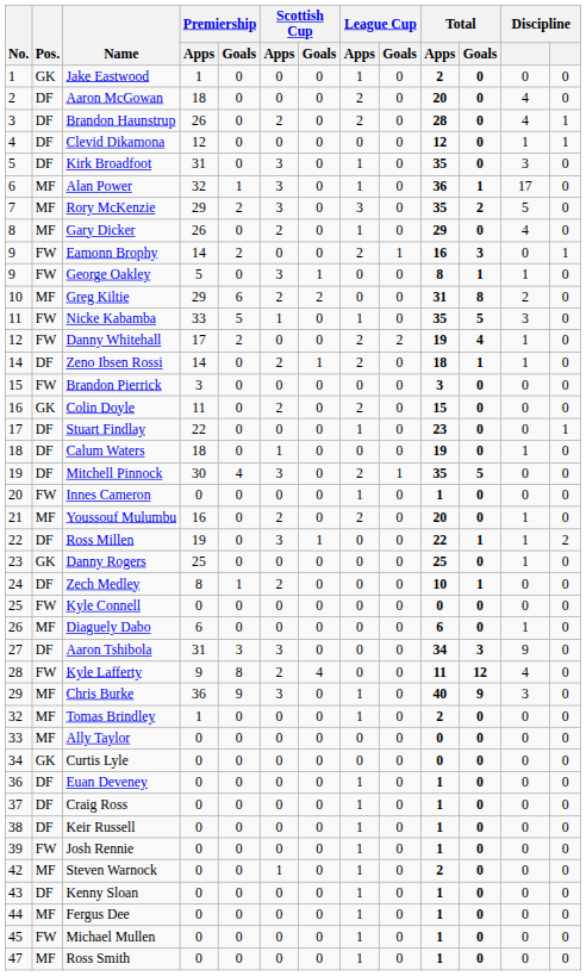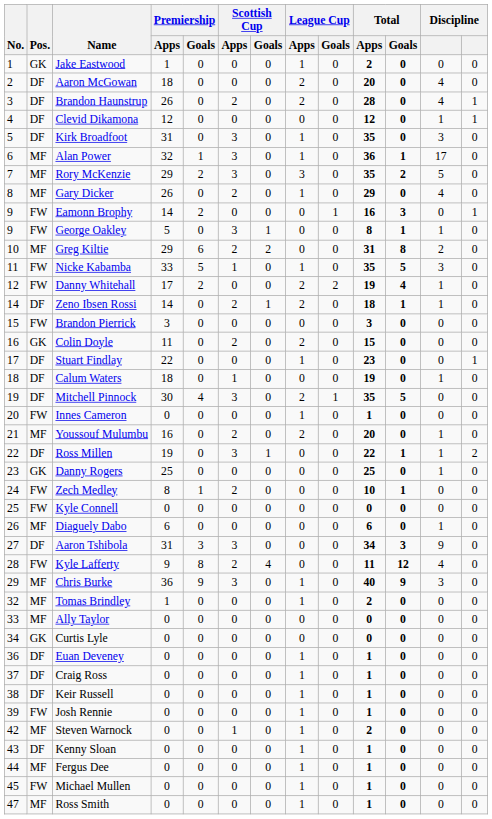Eamonn Brophy | League Cup / Apps: 2 -> 0
Zech Medley | Pos.: DF -> FW
